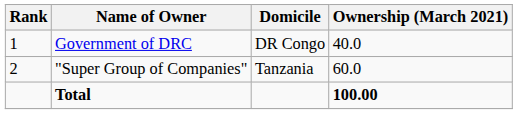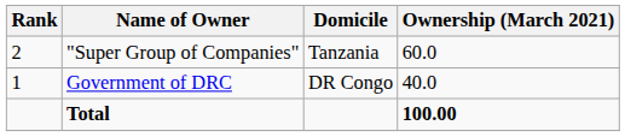rows swapped: Government of DRC <-> "Super Group of Companies"
